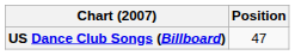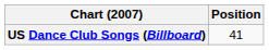US Dance Club Songs (Billboard) | Position: 47 -> 41
